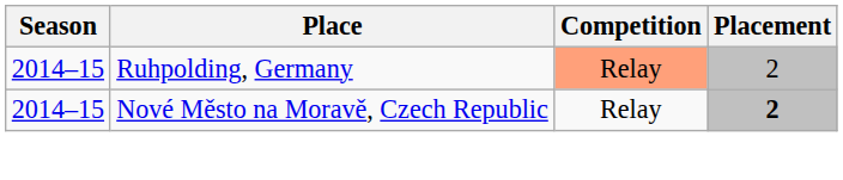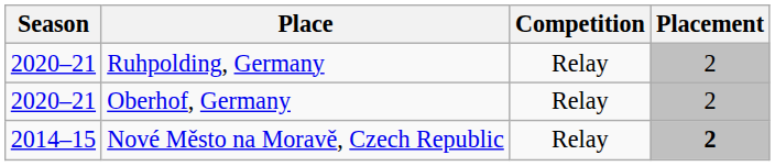Ruhpolding, Germany | Season: 2014–15 -> 2020–21
Ruhpolding, Germany | Competition: lightsalmon background -> no background
+ row: 2020–21 | Oberhof, Germany | Relay | 2
